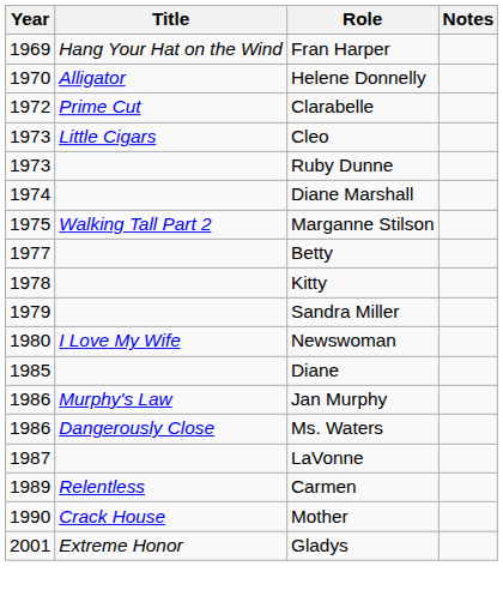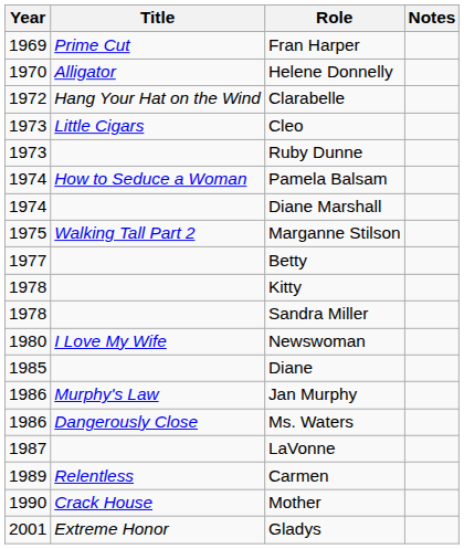Fran Harper | Title: Hang Your Hat on the Wind -> Prime Cut
Clarabelle | Title: Prime Cut -> Hang Your Hat on the Wind
+ row: 1974 | How to Seduce a Woman | Pamela Balsam
Sandra Miller | Year: 1979 -> 1978
